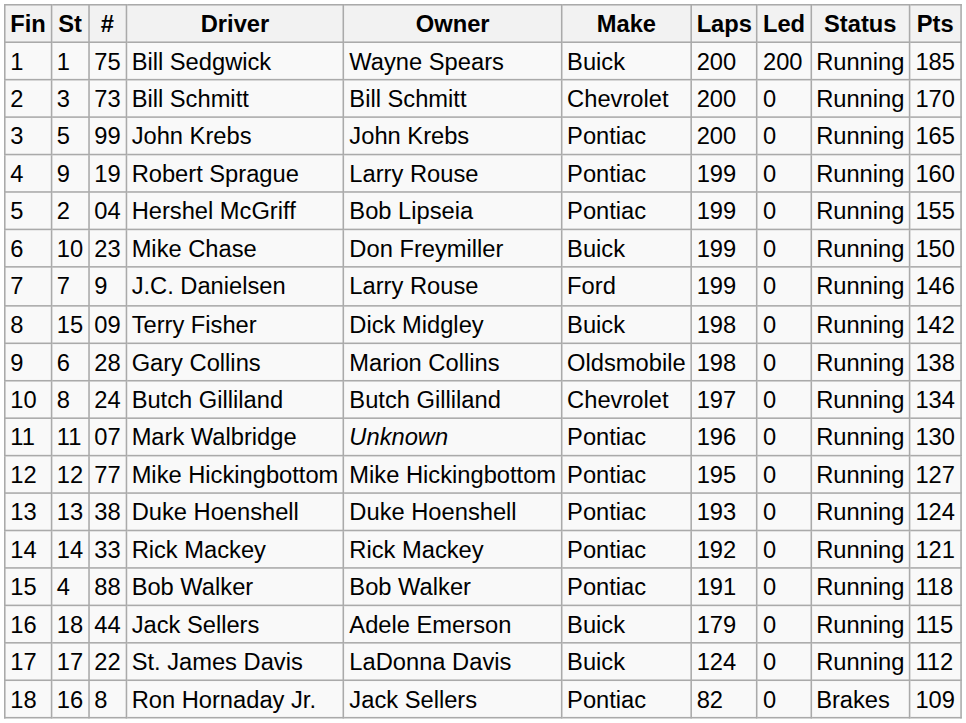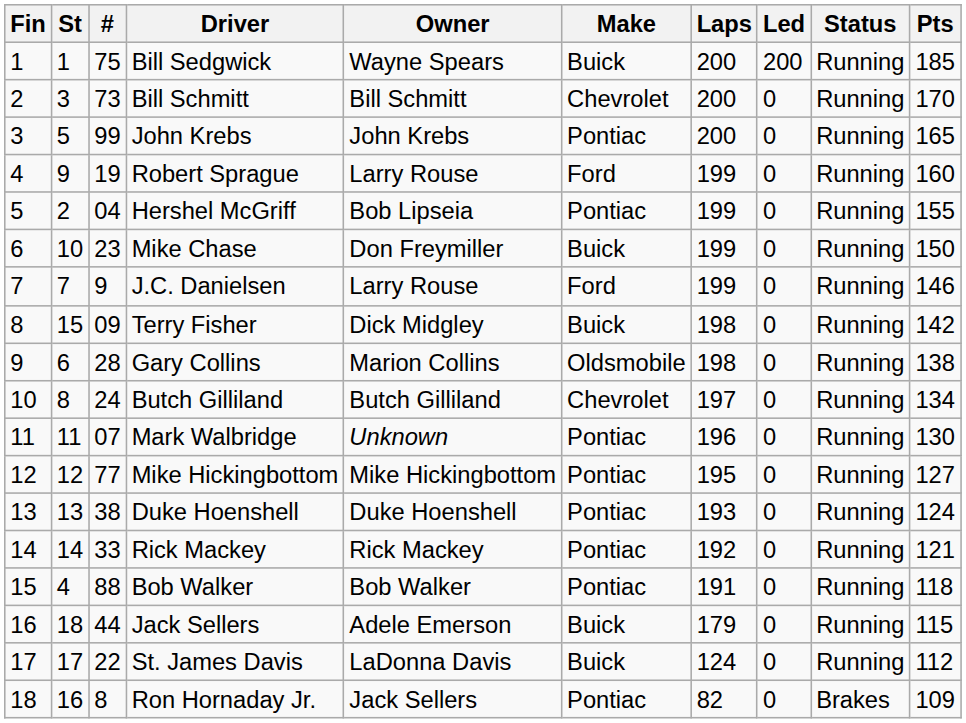Robert Sprague | Make: Pontiac -> Ford
